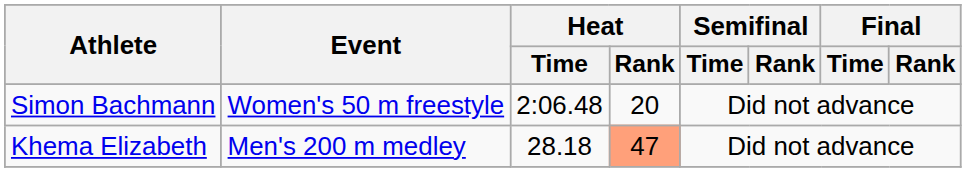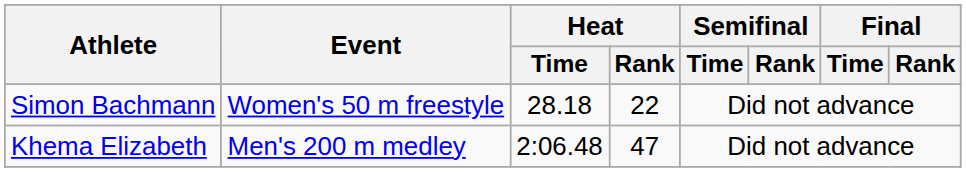Simon Bachmann | Heat / Time: 2:06.48 -> 28.18
Simon Bachmann | Heat / Rank: 20 -> 22
Khema Elizabeth | Heat / Time: 28.18 -> 2:06.48
Khema Elizabeth | Heat / Rank: lightsalmon background -> no background
